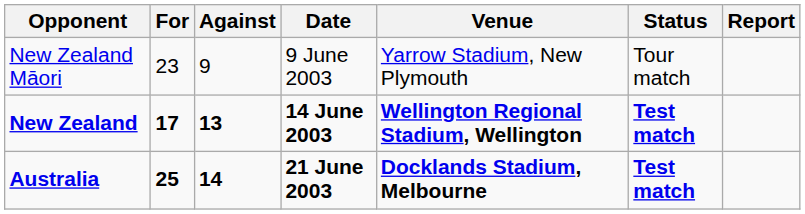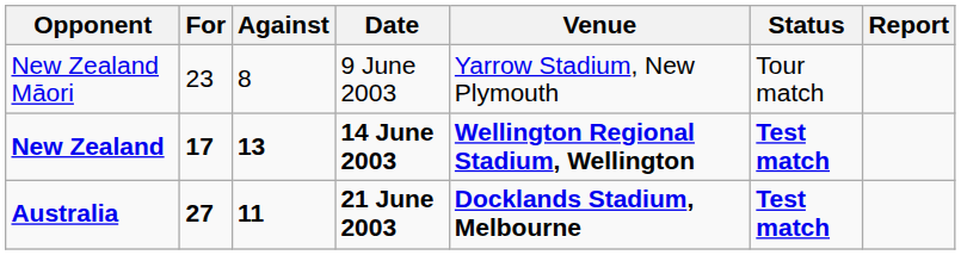New Zealand Māori | Against: 9 -> 8
Australia | For: 25 -> 27
Australia | Against: 14 -> 11
